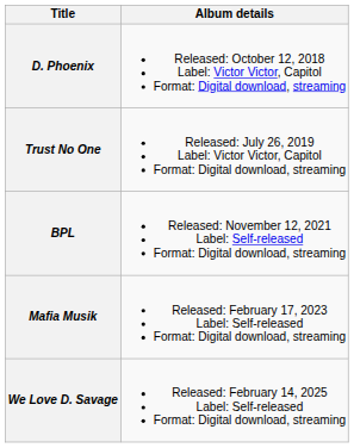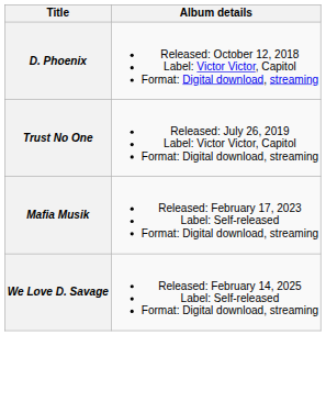- row: BPL | Released: November 12, 2021 Label: Self-released Format: Digital download, streaming
